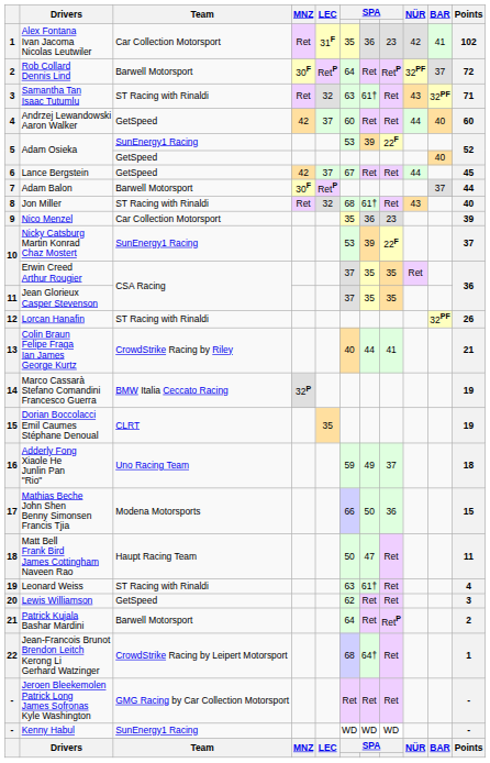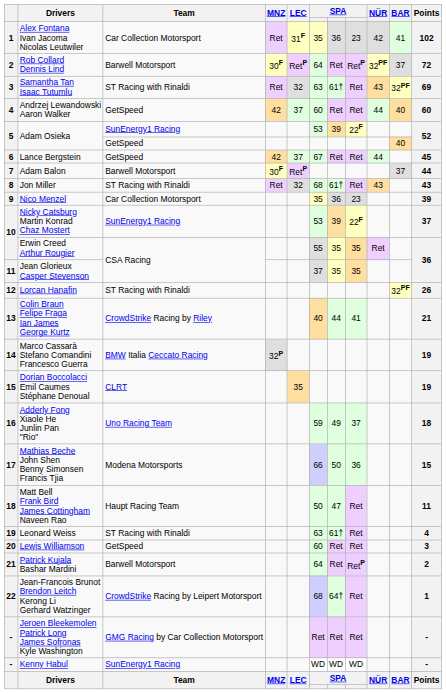Samantha Tan Isaac Tutumlu | Points: 71 -> 69
Jon Miller | Points: 40 -> 43
Erwin Creed Arthur Rougier | column 6: 37 -> 55
Lewis Williamson | column 6: 62 -> 60
